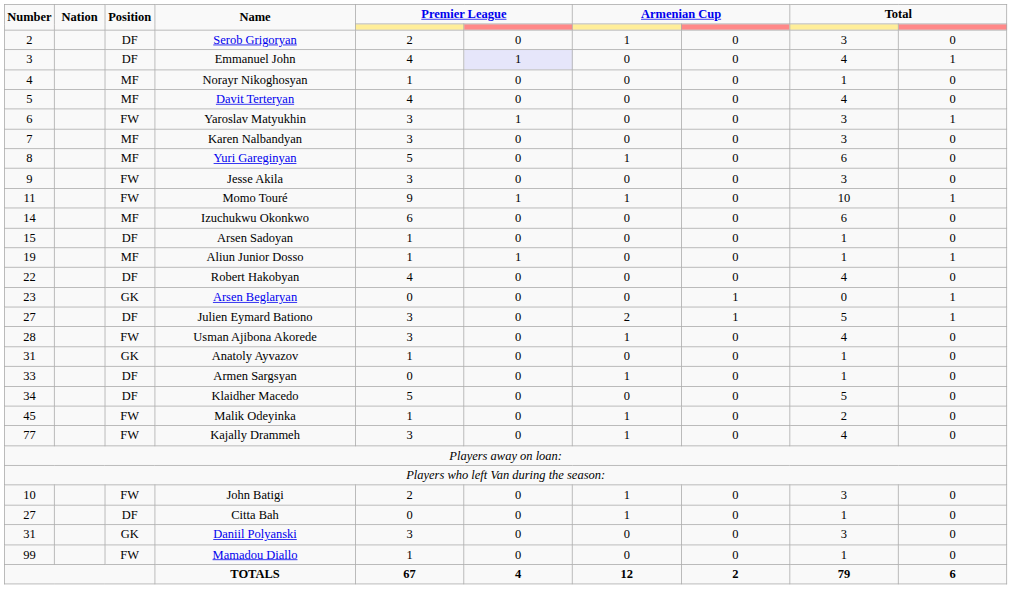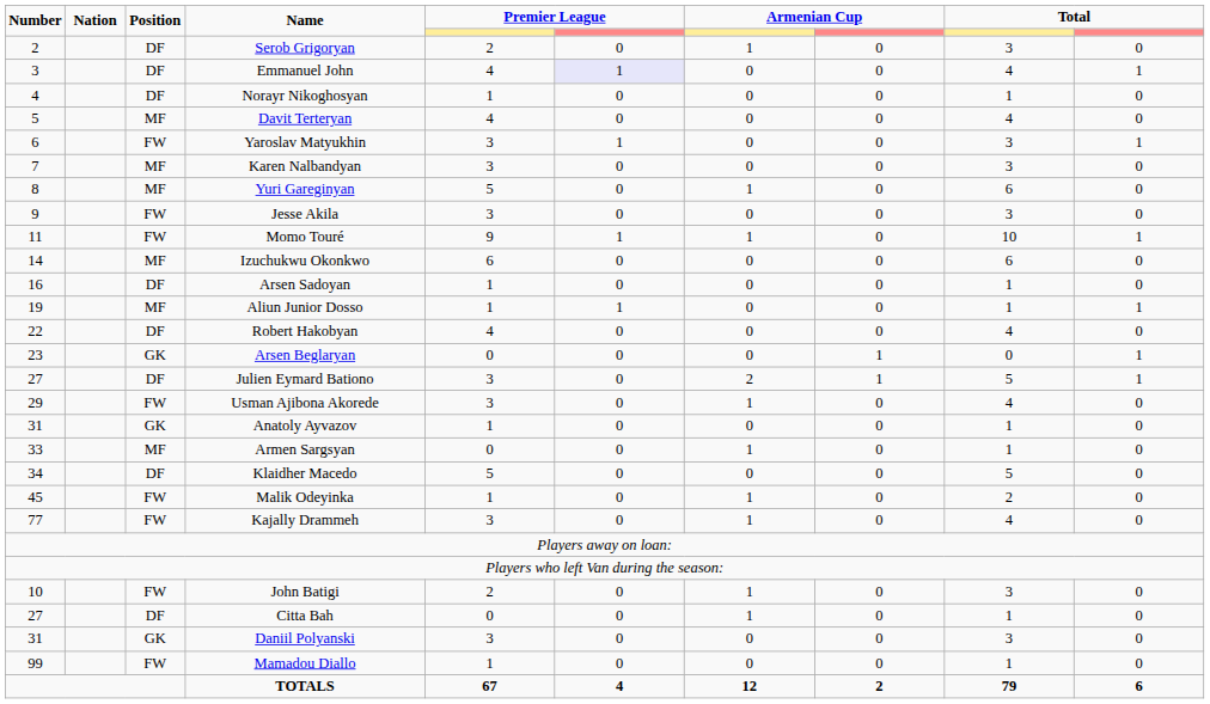Norayr Nikoghosyan | Position: MF -> DF
Arsen Sadoyan | Number: 15 -> 16
Usman Ajibona Akorede | Number: 28 -> 29
Armen Sargsyan | Position: DF -> MF
